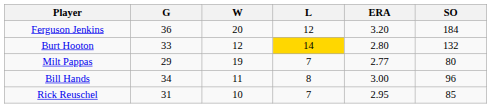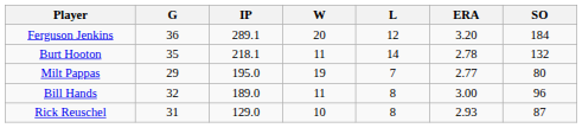+ column: IP | 289.1 | 218.1 | 195.0 | 189.0 | 129.0
Burt Hooton | G: 33 -> 35
Burt Hooton | W: 12 -> 11
Burt Hooton | L: gold background -> no background
Burt Hooton | ERA: 2.80 -> 2.78
Bill Hands | G: 34 -> 32
Rick Reuschel | L: 7 -> 8
Rick Reuschel | ERA: 2.95 -> 2.93
Rick Reuschel | SO: 85 -> 87
